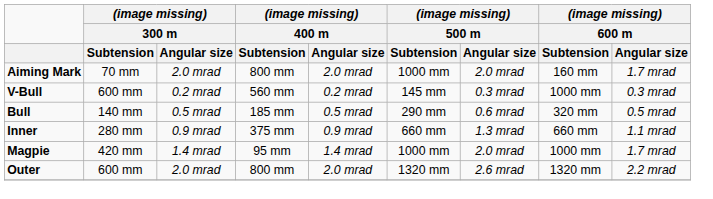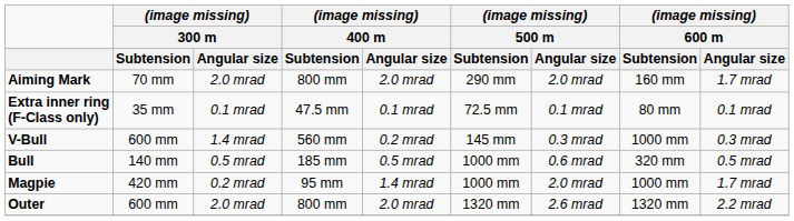Aiming Mark | (image missing) / 500 m / Subtension: 1000 mm -> 290 mm
+ row: Extra inner ring (F-Class only) | 35 mm | 0.1 mrad | 47.5 mm | 0.1 mrad | 72.5 mm | 0.1 mrad | 80 mm | 0.1 mrad
V-Bull | (image missing) / 300 m / Angular size: 0.2 mrad -> 1.4 mrad
Bull | (image missing) / 500 m / Subtension: 290 mm -> 1000 mm
- row: Inner | 280 mm | 0.9 mrad | 375 mm | 0.9 mrad | 660 mm | 1.3 mrad | 660 mm | 1.1 mrad
Magpie | (image missing) / 300 m / Angular size: 1.4 mrad -> 0.2 mrad
